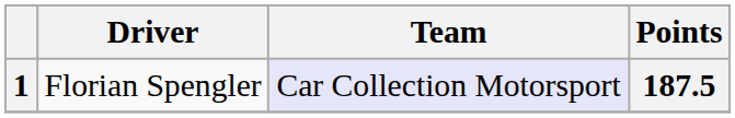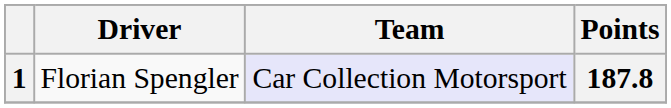1 | Points: 187.5 -> 187.8
